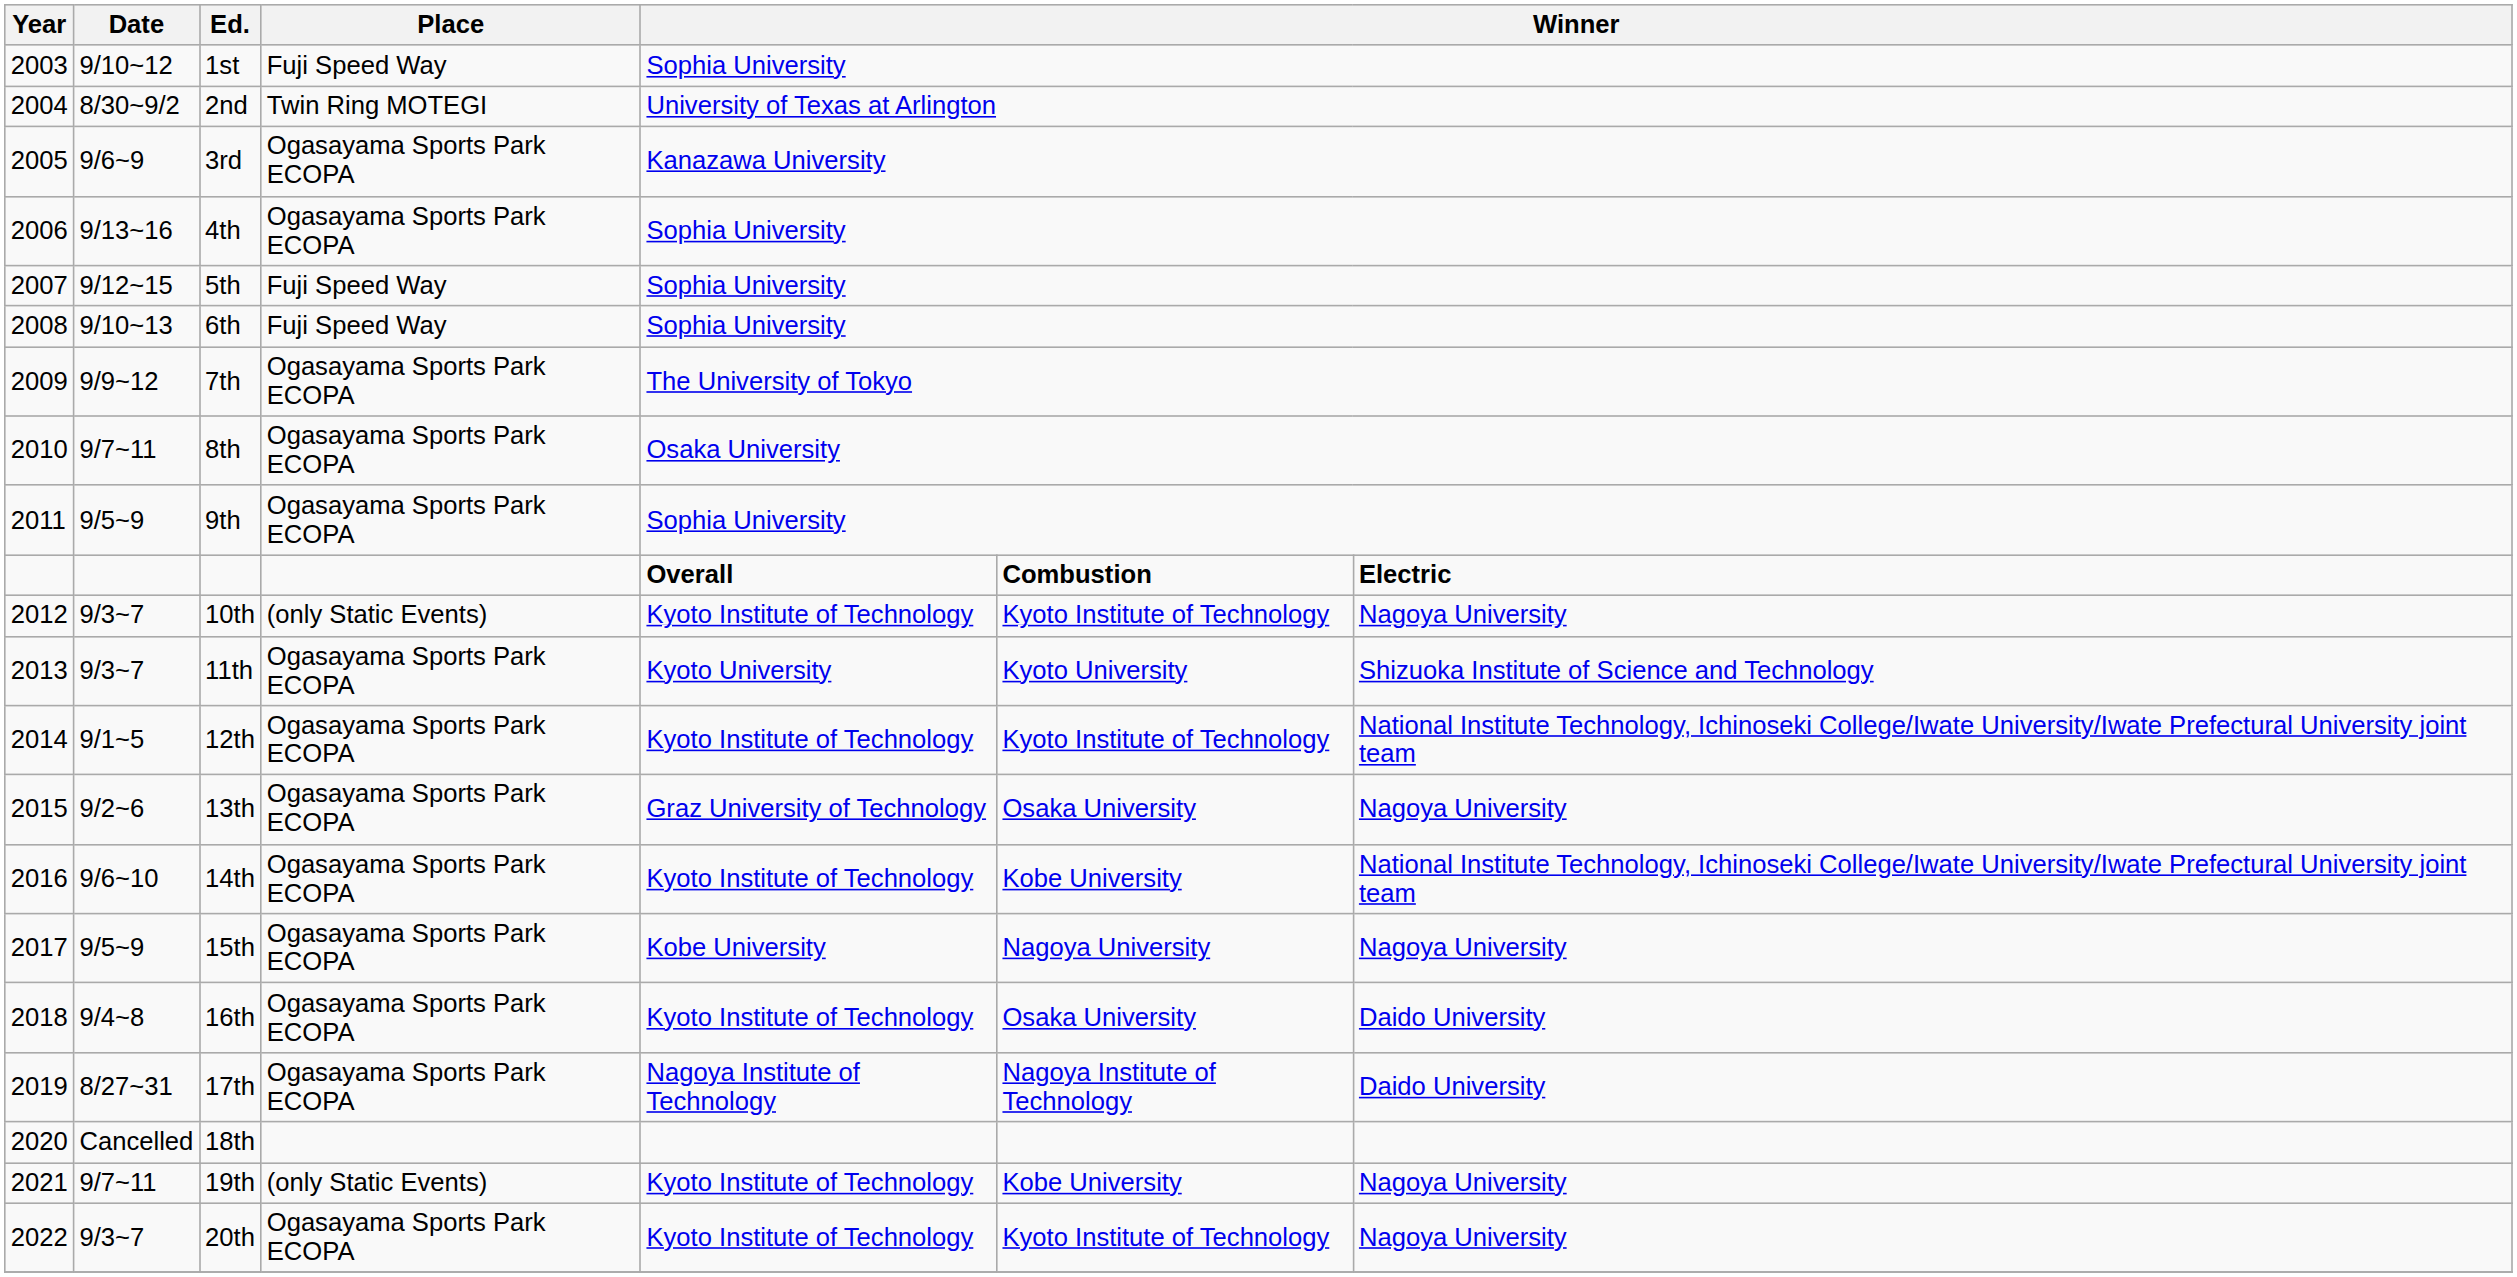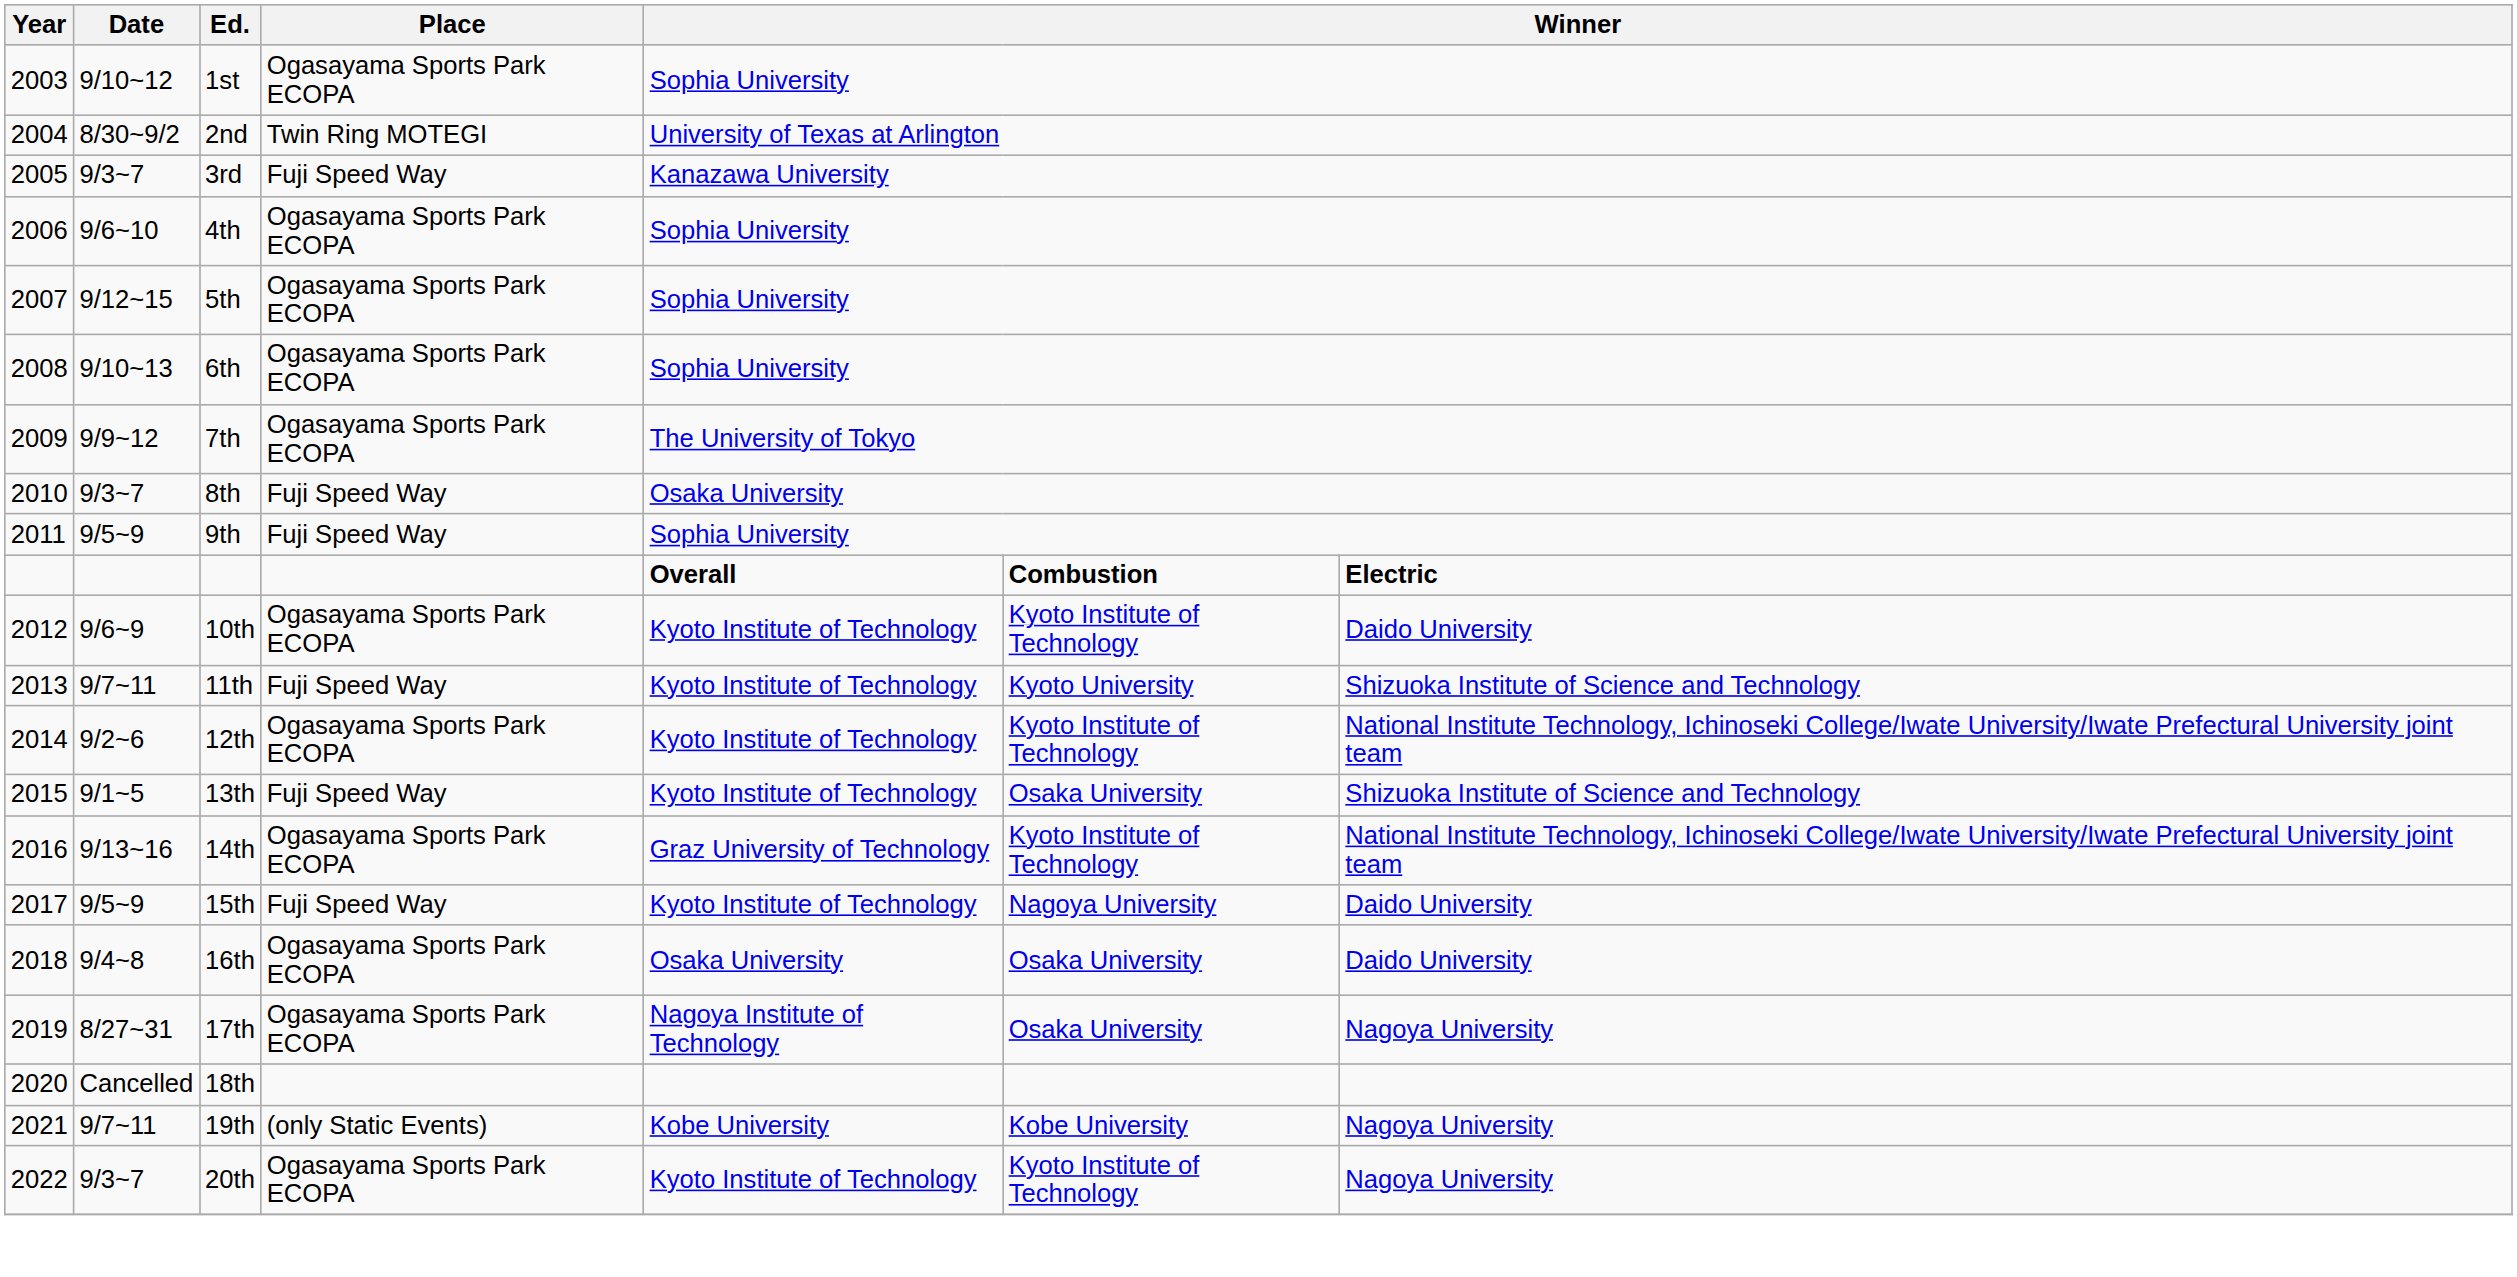1st | Place: Fuji Speed Way -> Ogasayama Sports Park ECOPA
3rd | Date: 9/6~9 -> 9/3~7
3rd | Place: Ogasayama Sports Park ECOPA -> Fuji Speed Way
4th | Date: 9/13~16 -> 9/6~10
5th | Place: Fuji Speed Way -> Ogasayama Sports Park ECOPA
6th | Place: Fuji Speed Way -> Ogasayama Sports Park ECOPA
8th | Date: 9/7~11 -> 9/3~7
8th | Place: Ogasayama Sports Park ECOPA -> Fuji Speed Way
9th | Place: Ogasayama Sports Park ECOPA -> Fuji Speed Way
10th | Date: 9/3~7 -> 9/6~9
10th | Place: (only Static Events) -> Ogasayama Sports Park ECOPA
10th | column 7: Nagoya University -> Daido University
11th | Date: 9/3~7 -> 9/7~11
11th | Place: Ogasayama Sports Park ECOPA -> Fuji Speed Way
11th | column 5: Kyoto University -> Kyoto Institute of Technology
12th | Date: 9/1~5 -> 9/2~6
13th | Date: 9/2~6 -> 9/1~5
13th | Place: Ogasayama Sports Park ECOPA -> Fuji Speed Way
13th | column 5: Graz University of Technology -> Kyoto Institute of Technology
13th | column 7: Nagoya University -> Shizuoka Institute of Science and Technology
14th | Date: 9/6~10 -> 9/13~16
14th | column 5: Kyoto Institute of Technology -> Graz University of Technology
14th | column 6: Kobe University -> Kyoto Institute of Technology
15th | Place: Ogasayama Sports Park ECOPA -> Fuji Speed Way
15th | column 5: Kobe University -> Kyoto Institute of Technology
15th | column 7: Nagoya University -> Daido University
16th | column 5: Kyoto Institute of Technology -> Osaka University
17th | column 6: Nagoya Institute of Technology -> Osaka University
17th | column 7: Daido University -> Nagoya University
19th | column 5: Kyoto Institute of Technology -> Kobe University
